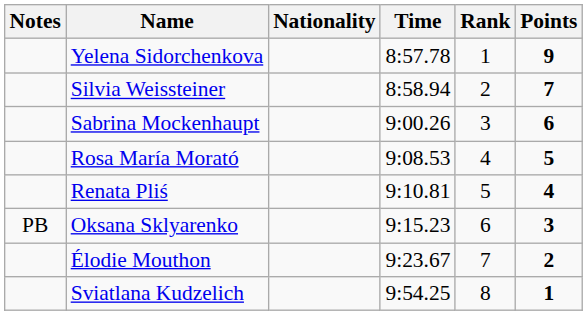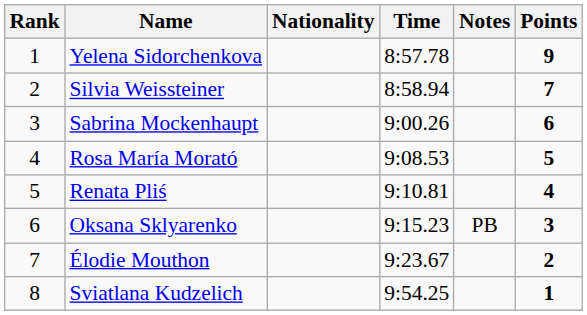columns swapped: Rank <-> Notes
